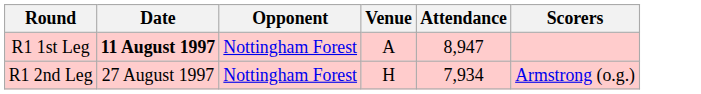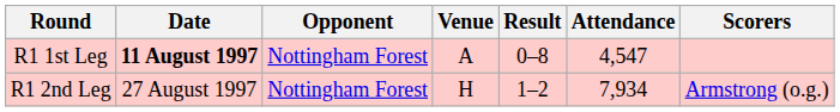+ column: Result | 0–8 | 1–2
R1 1st Leg | Attendance: 8,947 -> 4,547
